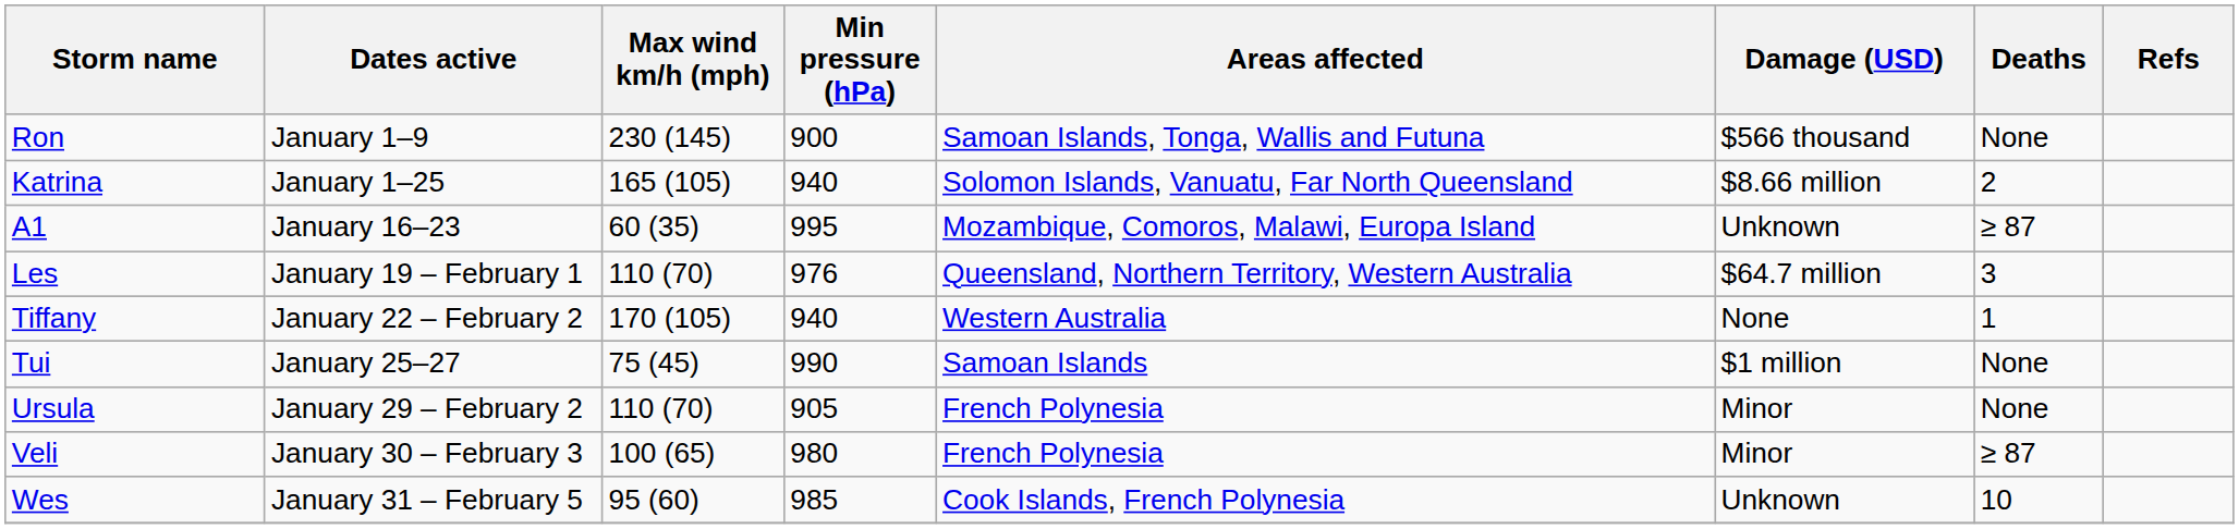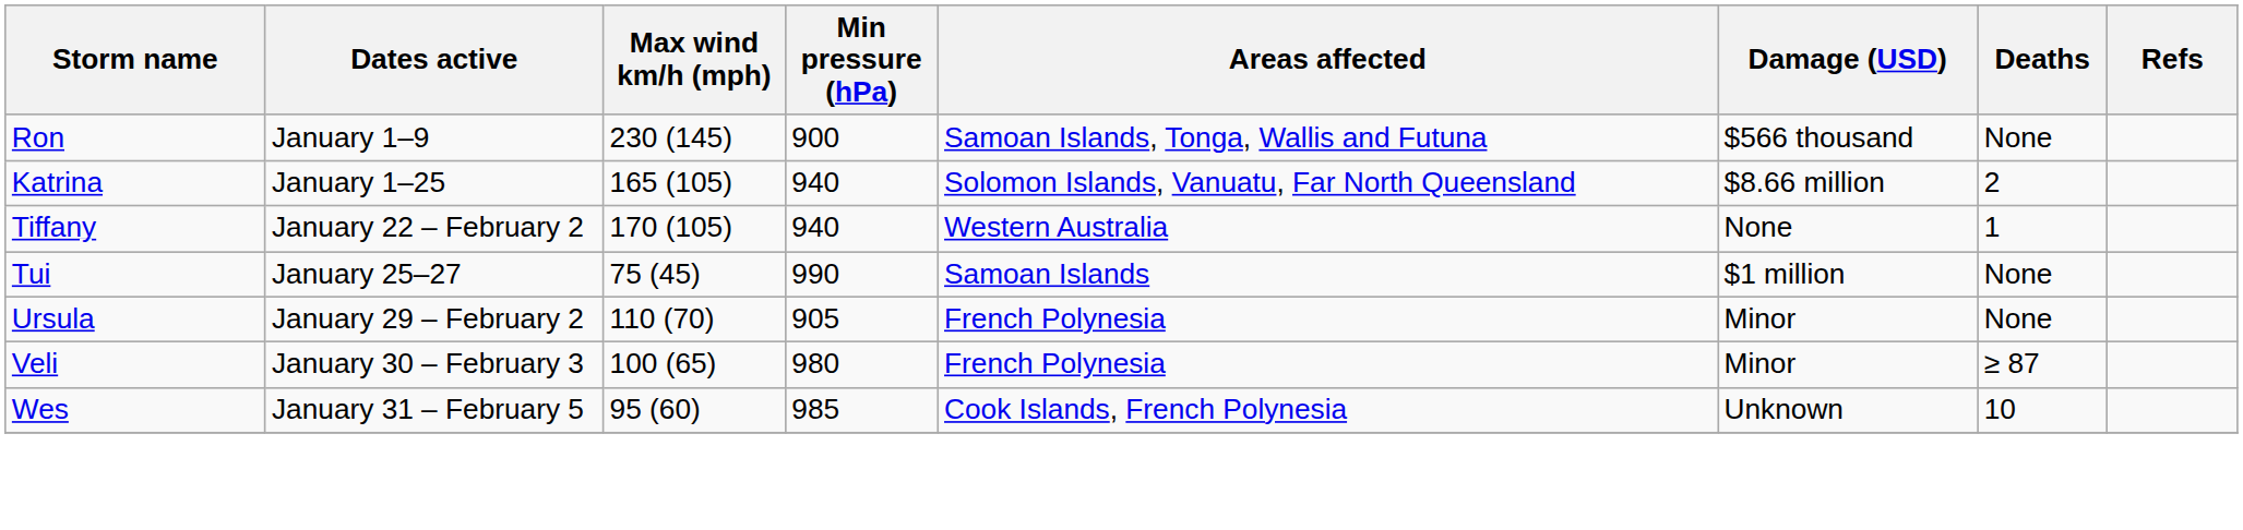- row: A1 | January 16–23 | 60 (35) | 995 | Mozambique, Comoros, Malawi, Europa Island | Unknown | ≥ 87
- row: Les | January 19 – February 1 | 110 (70) | 976 | Queensland, Northern Territory, Western Australia | $64.7 million | 3
